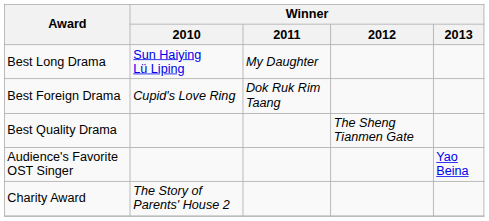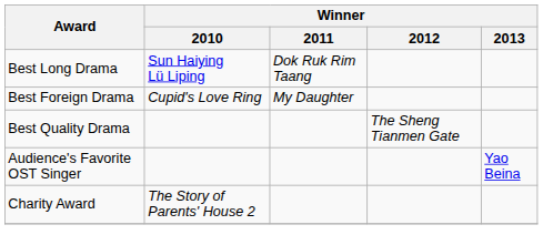Best Long Drama | Winner / 2011: My Daughter -> Dok Ruk Rim Taang
Best Foreign Drama | Winner / 2011: Dok Ruk Rim Taang -> My Daughter
